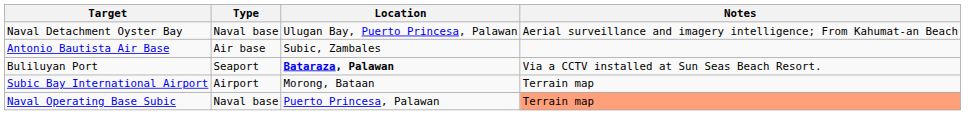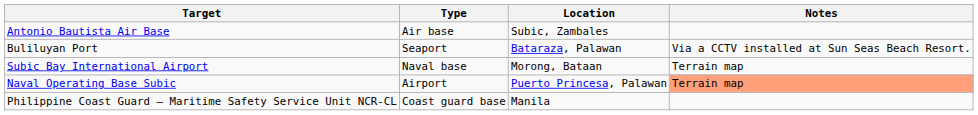- row: Naval Detachment Oyster Bay | Naval base | Ulugan Bay, Puerto Princesa, Palawan | Aerial surveillance and imagery intelligence; From Kahumat-an Beach
Buliluyan Port | Location: bold -> normal
Subic Bay International Airport | Type: Airport -> Naval base
Naval Operating Base Subic | Type: Naval base -> Airport
+ row: Philippine Coast Guard – Maritime Safety Service Unit NCR-CL | Coast guard base | Manila
